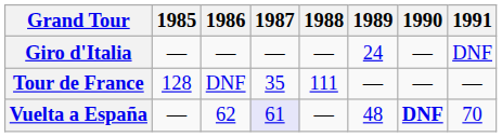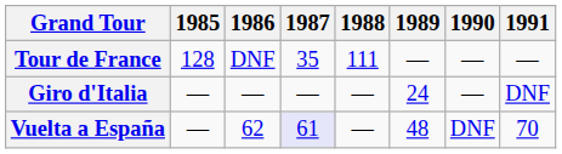rows swapped: Giro d'Italia <-> Tour de France
Vuelta a España | 1990: bold -> normal
